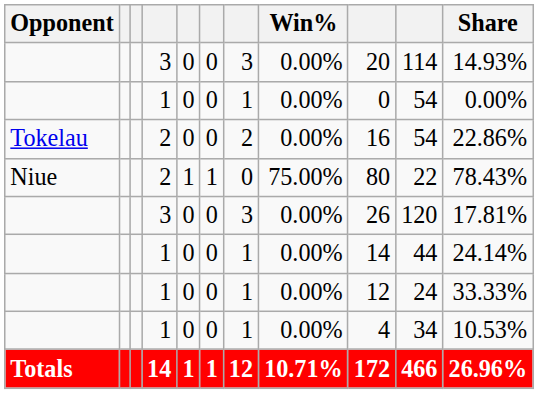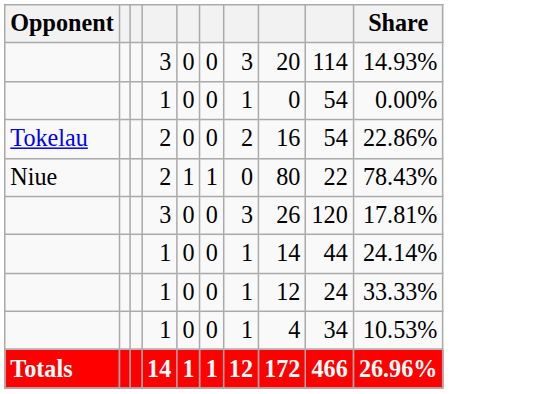- column: Win% | 0.00% | 0.00% | 0.00% | 75.00% | 0.00% | 0.00% | 0.00% | 0.00% | 10.71%
